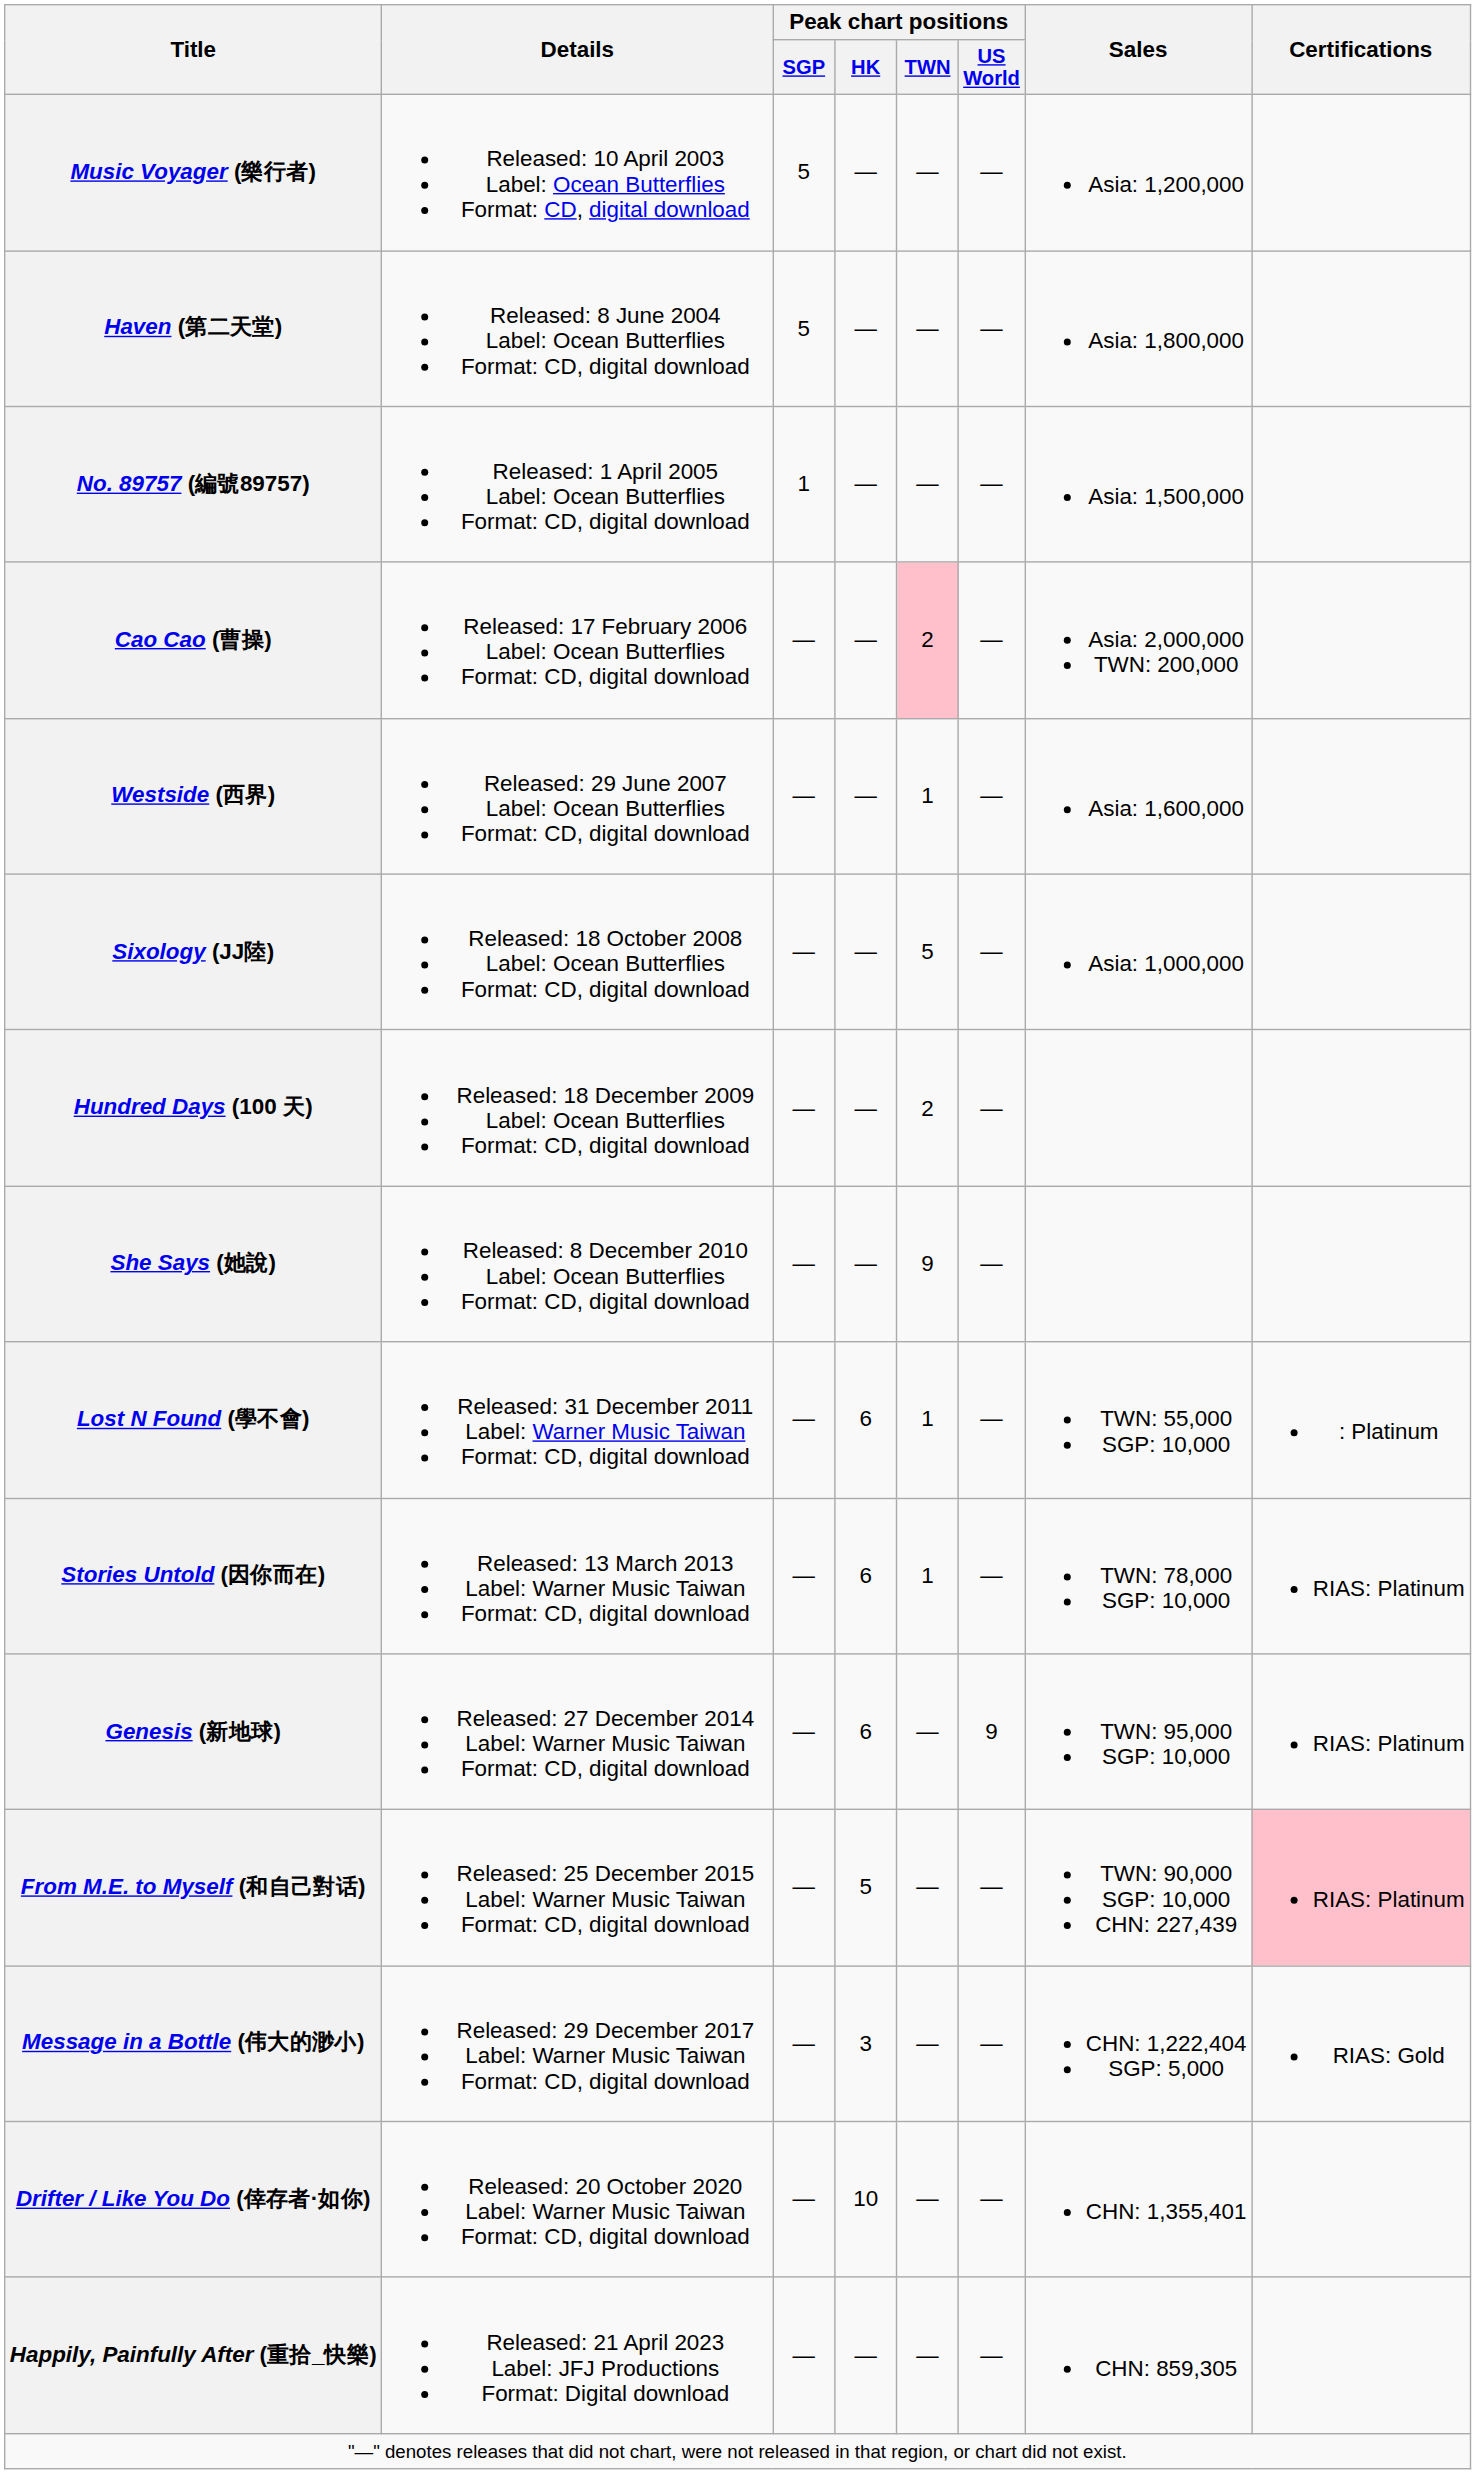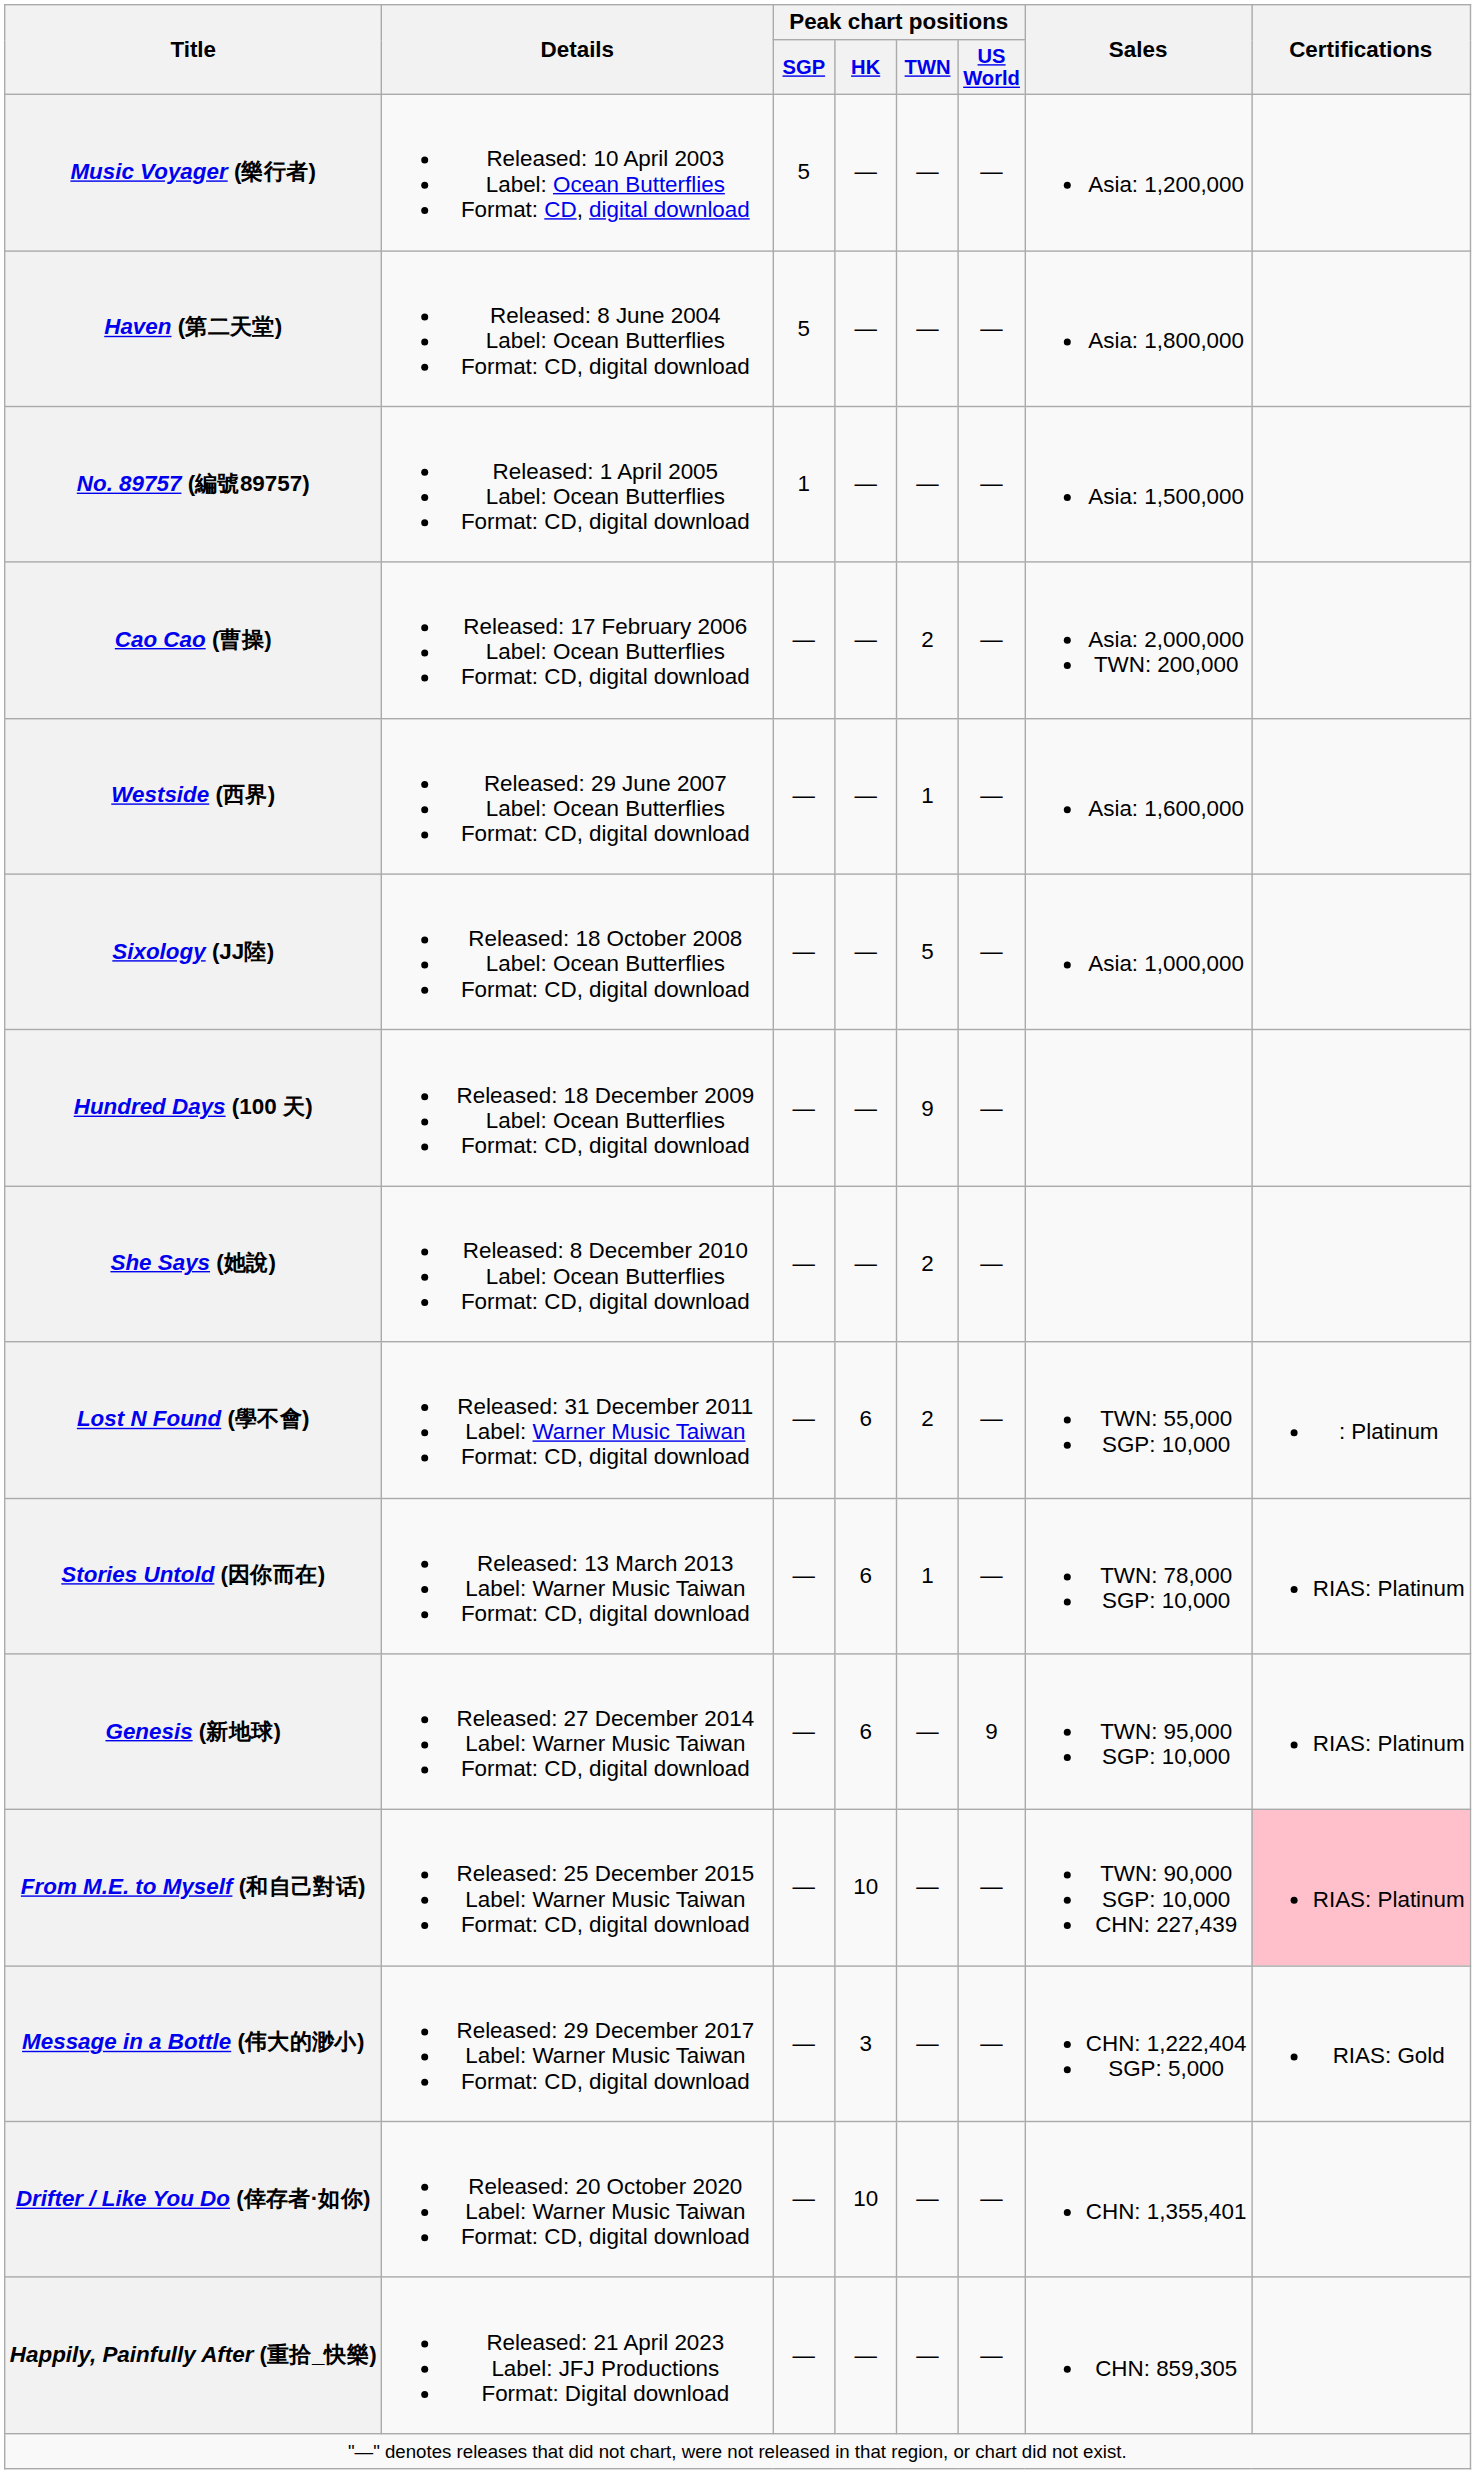Cao Cao (曹操) | Peak chart positions / TWN: pink background -> no background
Hundred Days (100 天) | Peak chart positions / TWN: 2 -> 9
She Says (她說) | Peak chart positions / TWN: 9 -> 2
Lost N Found (學不會) | Peak chart positions / TWN: 1 -> 2
From M.E. to Myself (和自己對话) | Peak chart positions / HK: 5 -> 10
